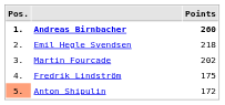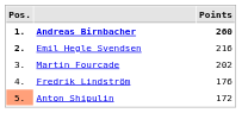Emil Hegle Svendsen | Pos.: normal -> bold
Emil Hegle Svendsen | Points: 218 -> 216
Fredrik Lindström | Points: 175 -> 176
